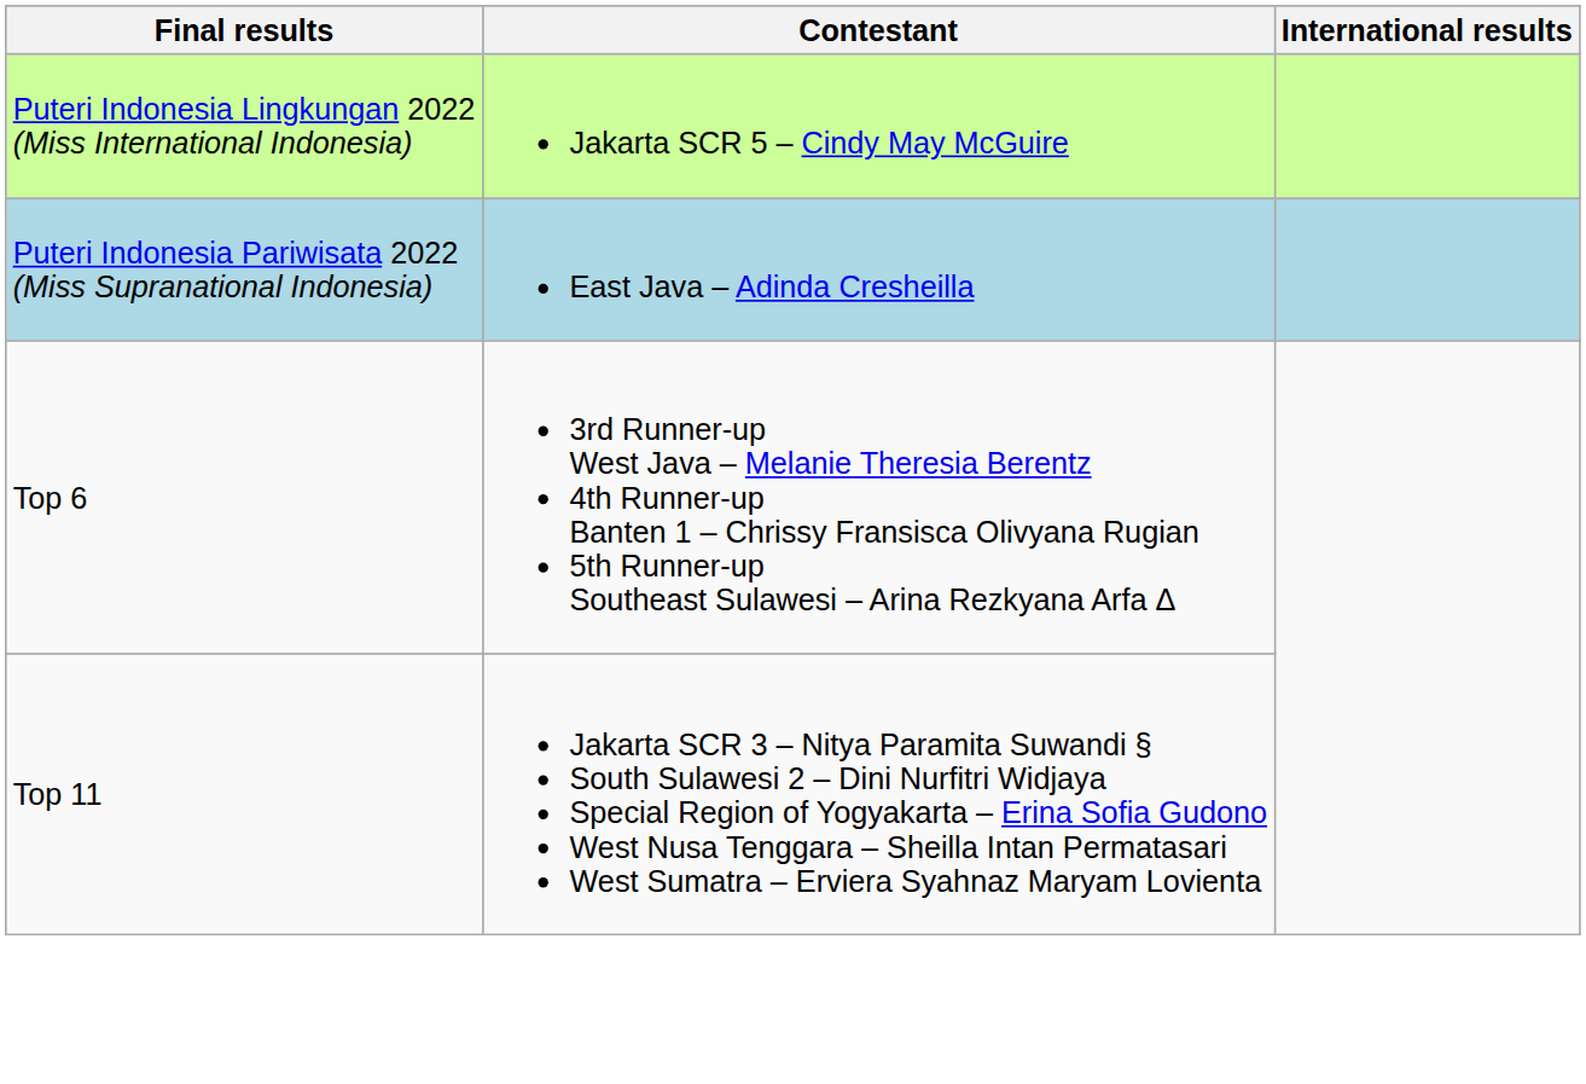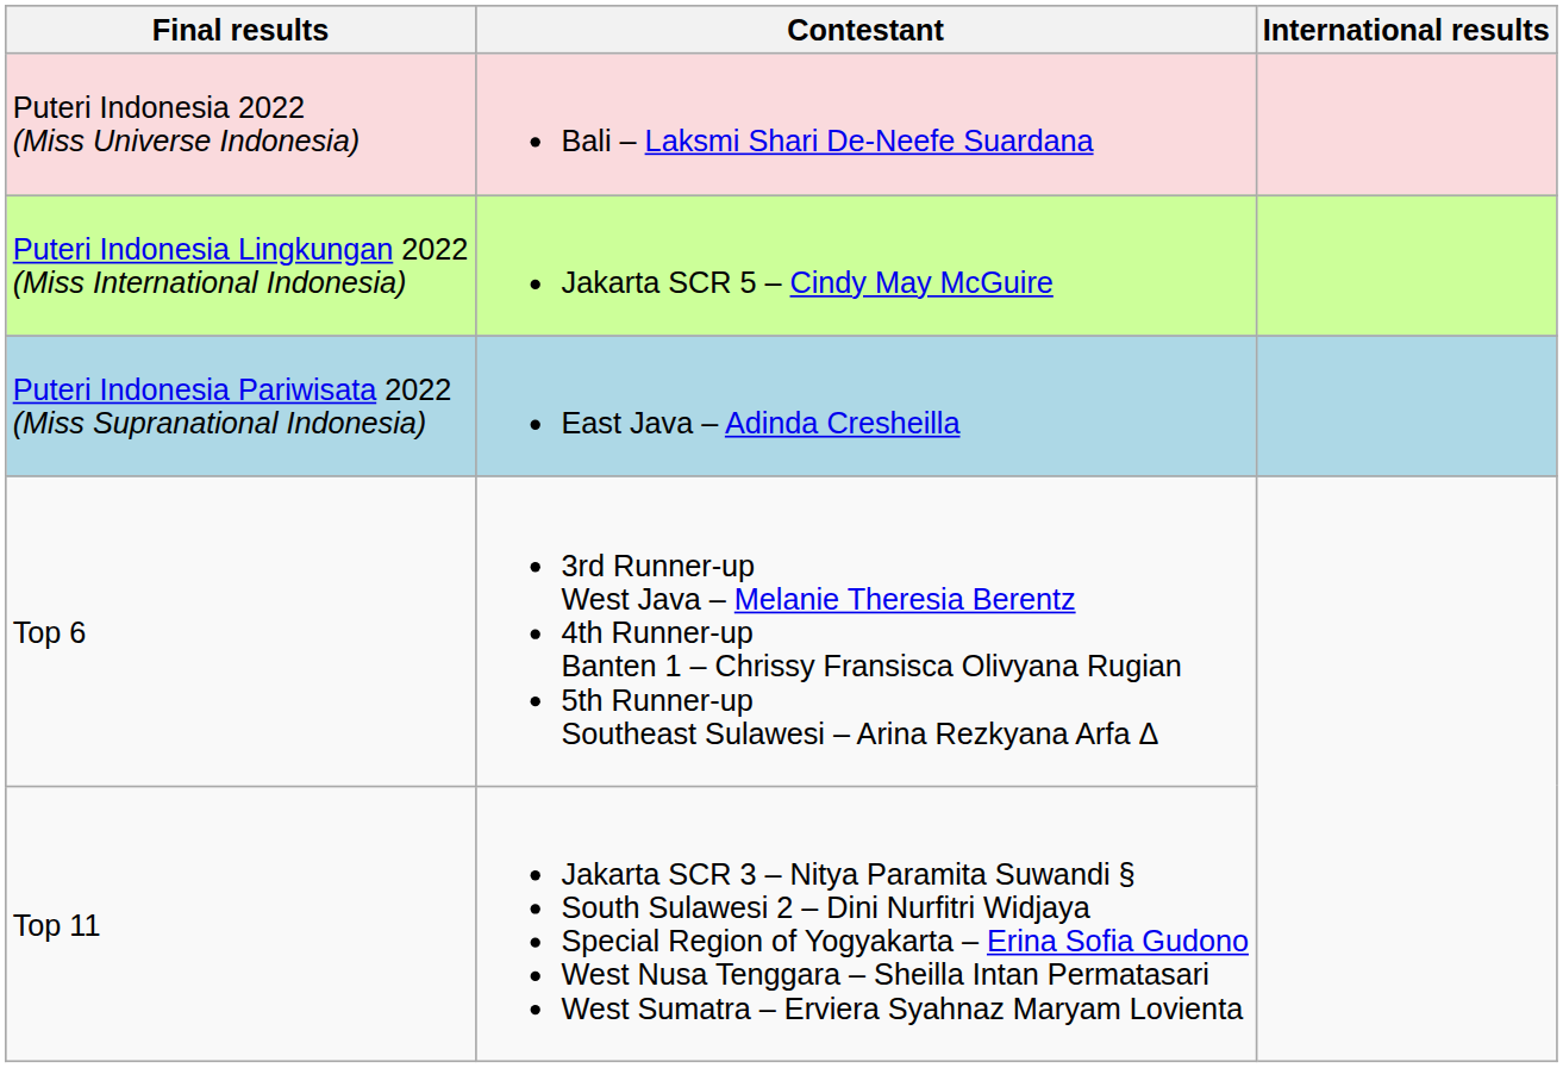+ row: Puteri Indonesia 2022 (Miss Universe Indonesia) | Bali – Laksmi Shari De-Neefe Suardana
